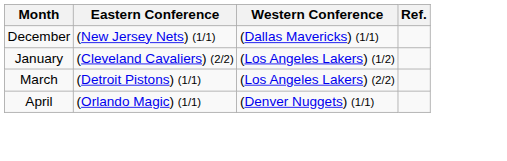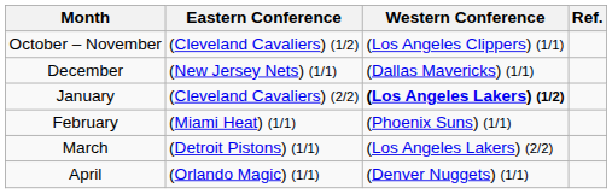+ row: October – November | (Cleveland Cavaliers) (1/2) | (Los Angeles Clippers) (1/1)
January | Western Conference: normal -> bold
+ row: February | (Miami Heat) (1/1) | (Phoenix Suns) (1/1)
